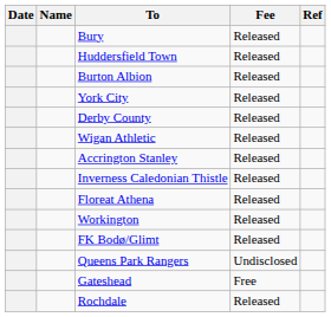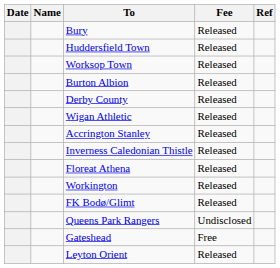+ row: Worksop Town | Released
- row: York City | Released
+ row: Leyton Orient | Released
- row: Rochdale | Released
